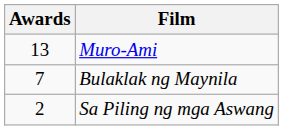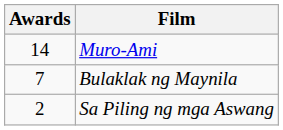Muro-Ami | Awards: 13 -> 14
